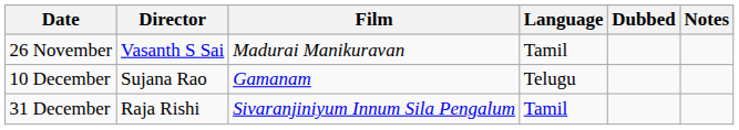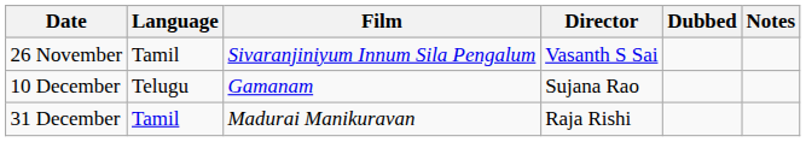columns swapped: Language <-> Director
26 November | Film: Madurai Manikuravan -> Sivaranjiniyum Innum Sila Pengalum
31 December | Film: Sivaranjiniyum Innum Sila Pengalum -> Madurai Manikuravan
